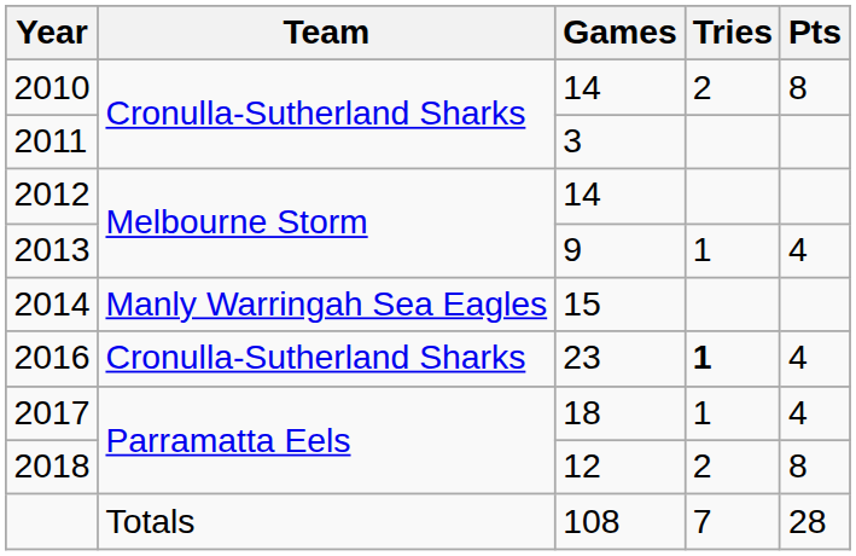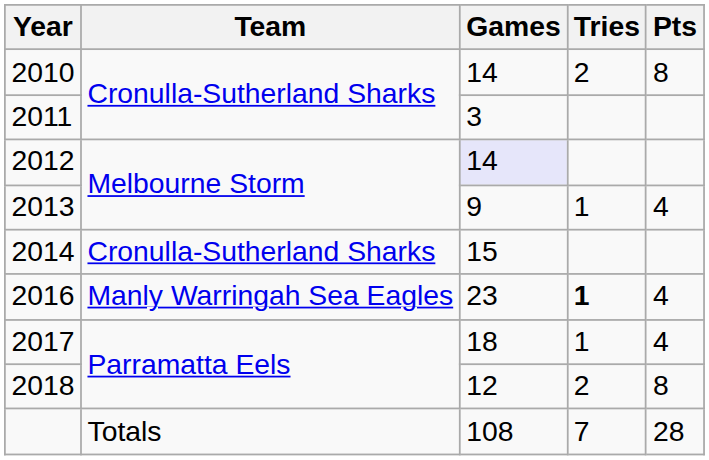2012 | Games: no background -> lavender background
2014 | Team: Manly Warringah Sea Eagles -> Cronulla-Sutherland Sharks
2016 | Team: Cronulla-Sutherland Sharks -> Manly Warringah Sea Eagles
